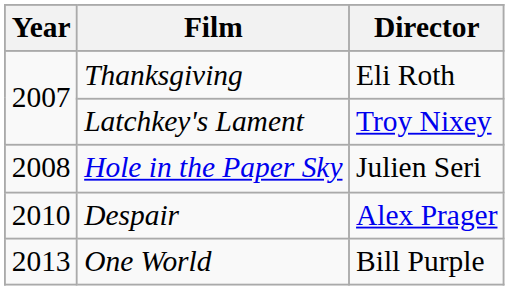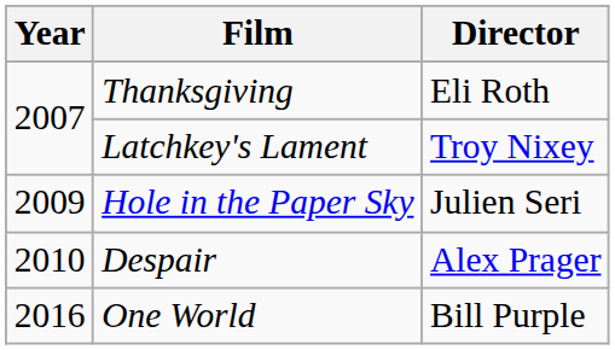Hole in the Paper Sky | Year: 2008 -> 2009
One World | Year: 2013 -> 2016
